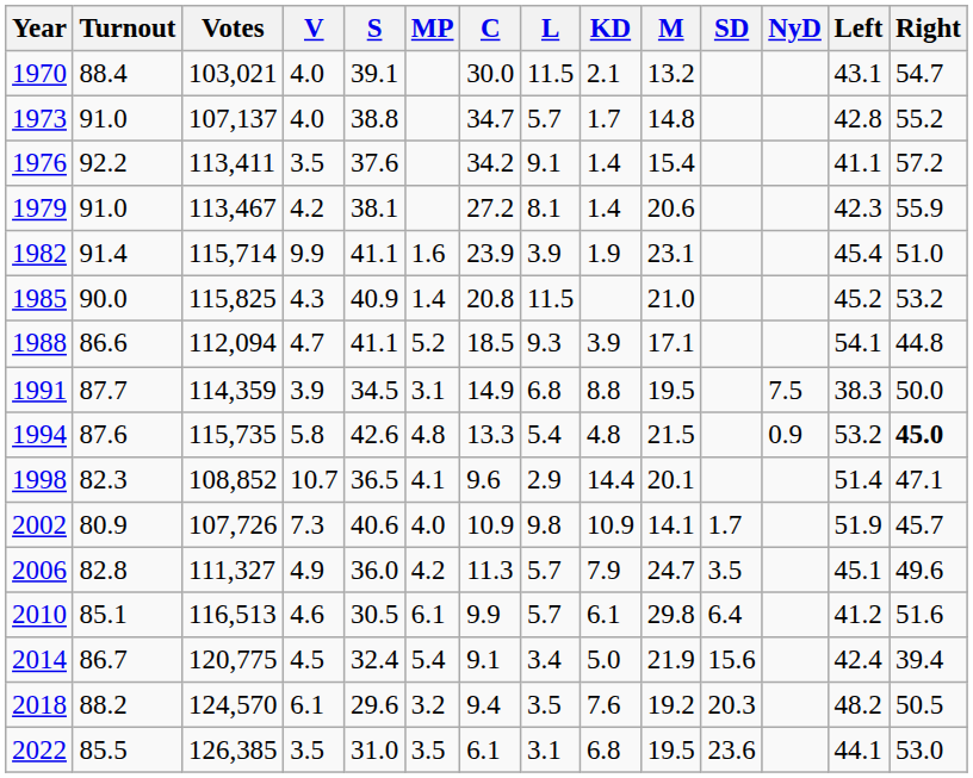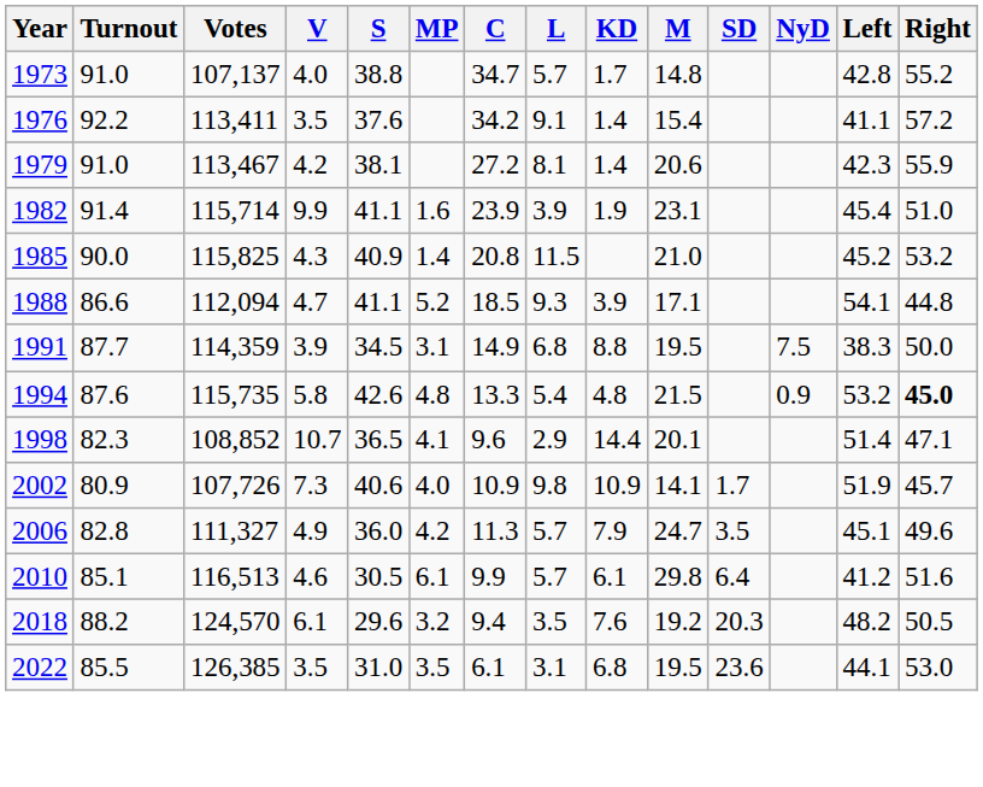- row: 1970 | 88.4 | 103,021 | 4.0 | 39.1 | 30.0 | 11.5 | 2.1 | 13.2 | 43.1 | 54.7
- row: 2014 | 86.7 | 120,775 | 4.5 | 32.4 | 5.4 | 9.1 | 3.4 | 5.0 | 21.9 | 15.6 | 42.4 | 39.4
